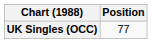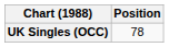UK Singles (OCC) | Position: 77 -> 78
